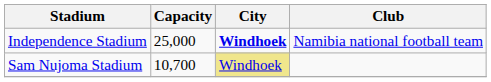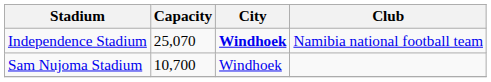Independence Stadium | Capacity: 25,000 -> 25,070
Sam Nujoma Stadium | City: khaki background -> no background
